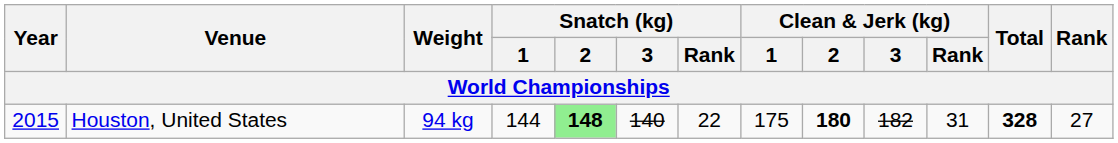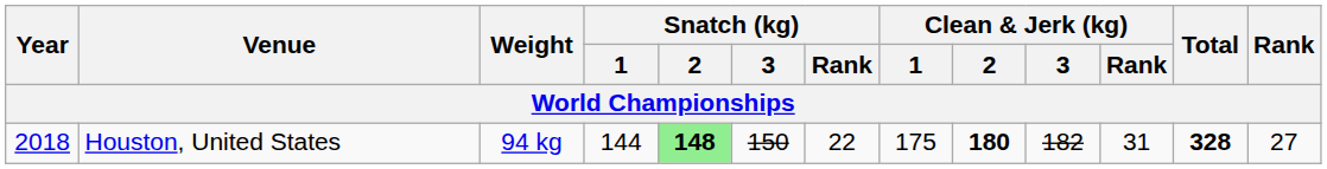Houston, United States | Year: 2015 -> 2018
Houston, United States | Snatch (kg) / 3: 140 -> 150
